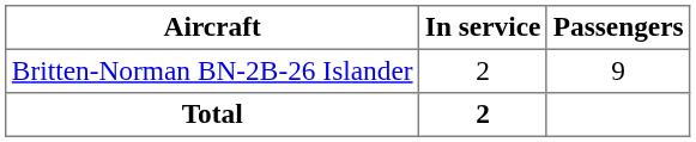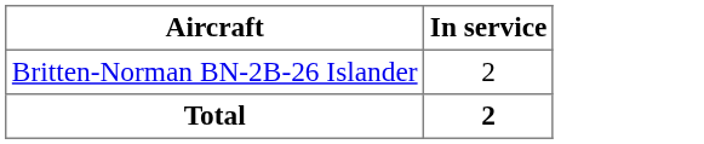- column: Passengers | 9
